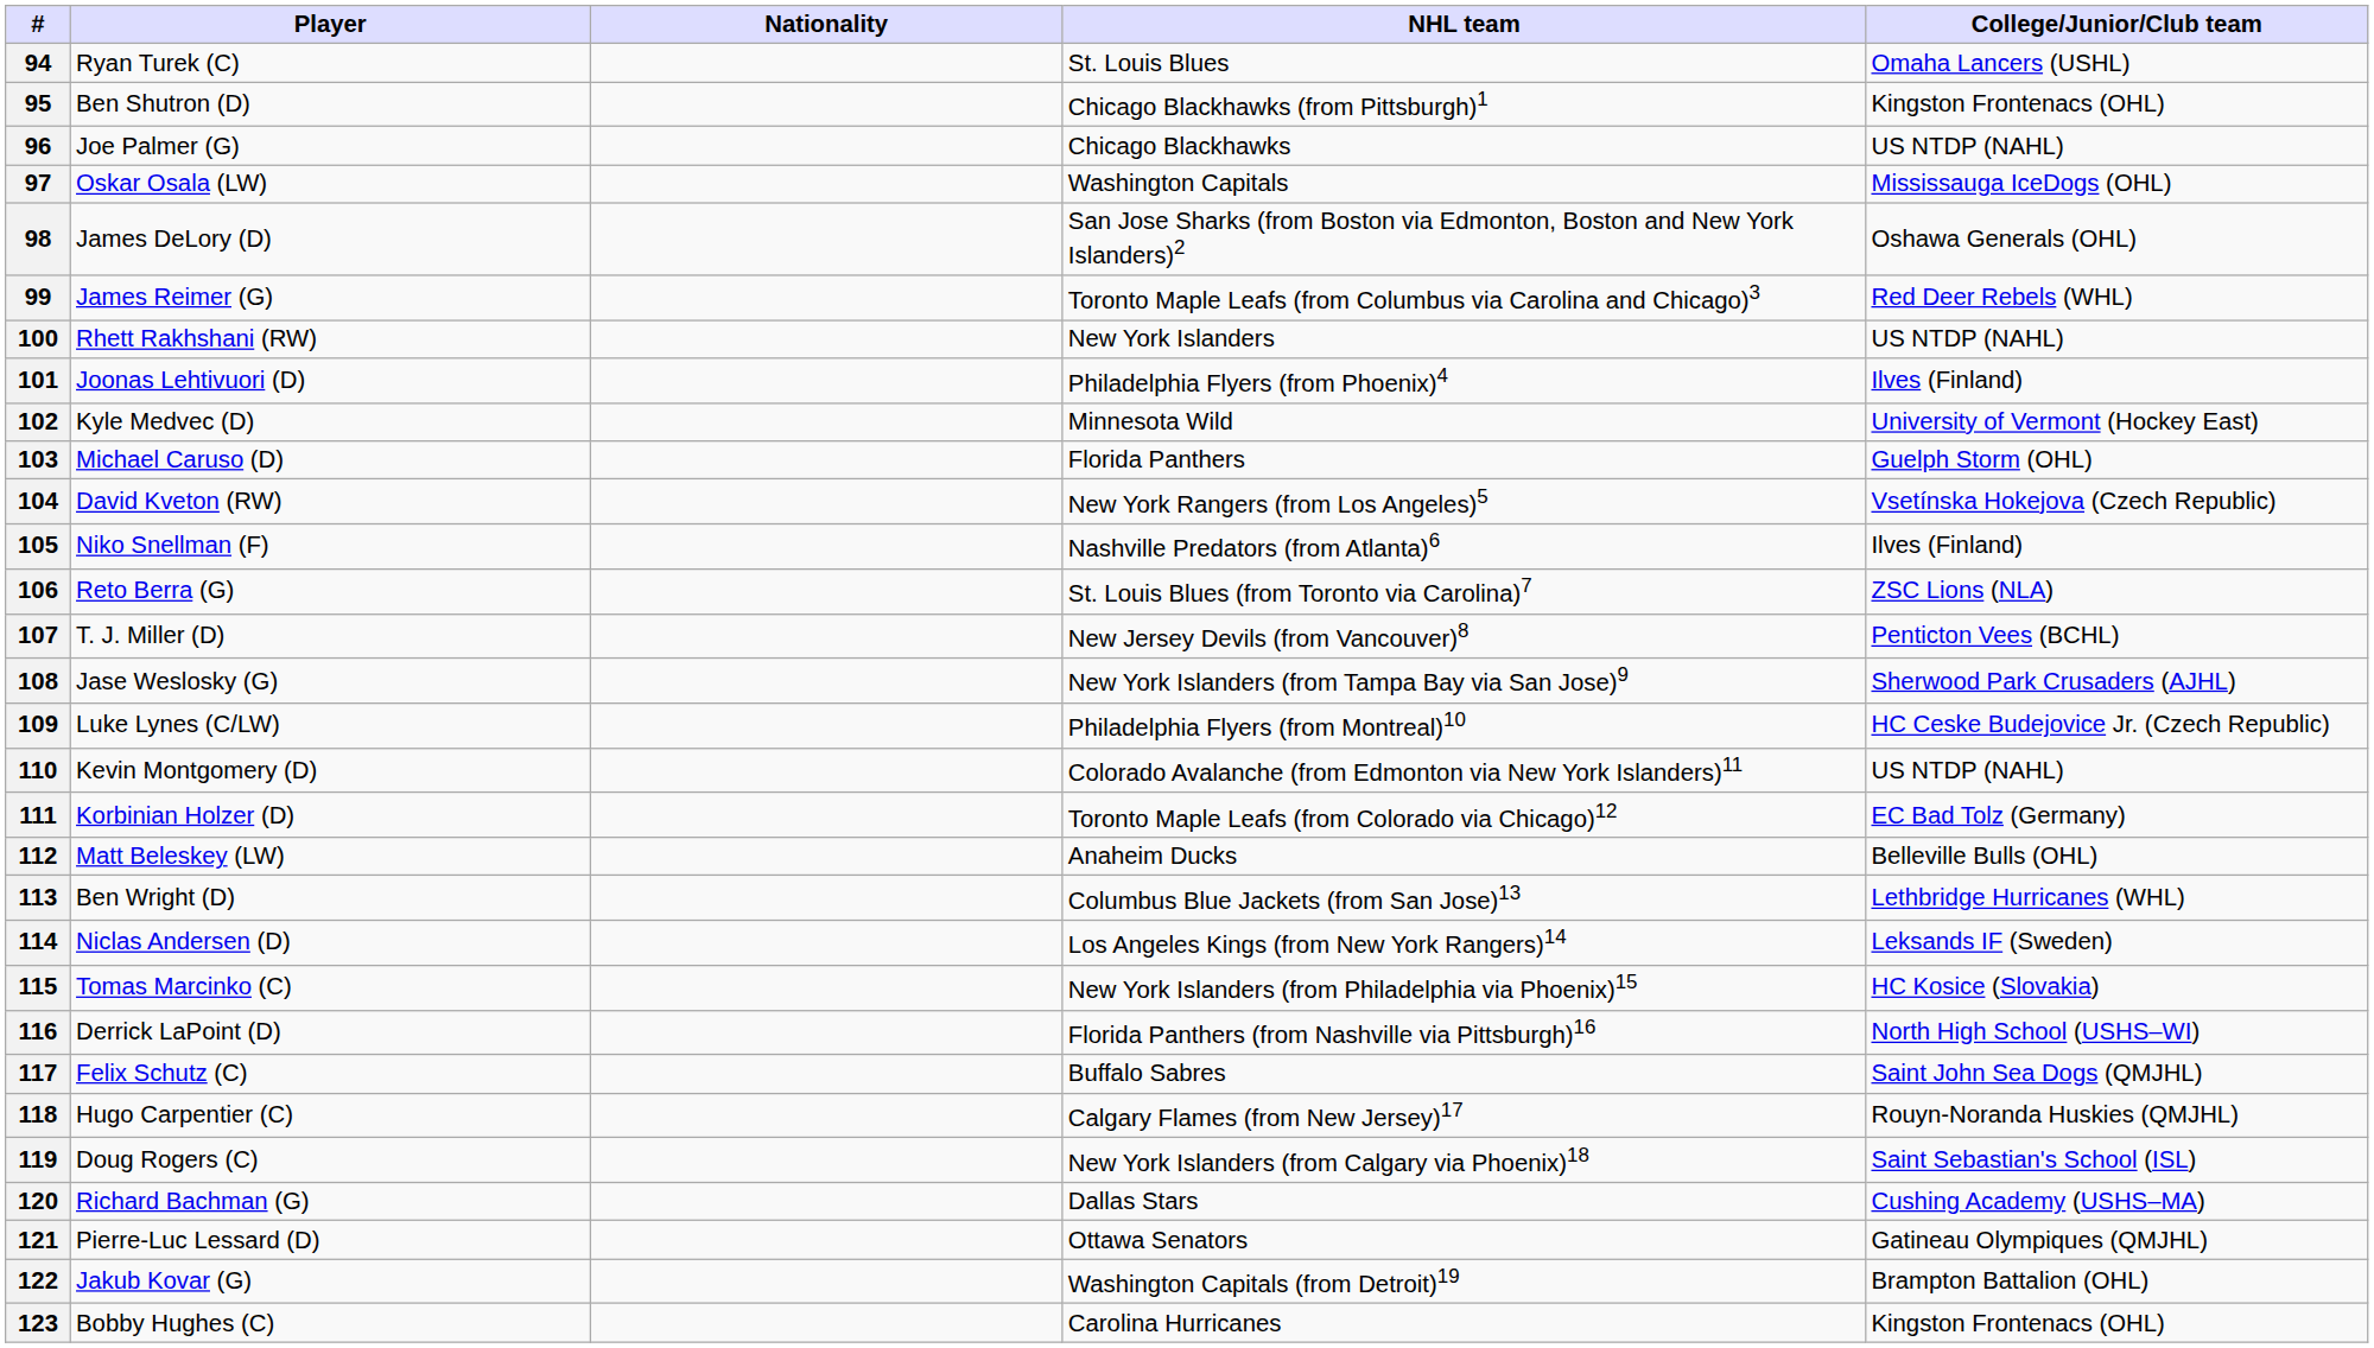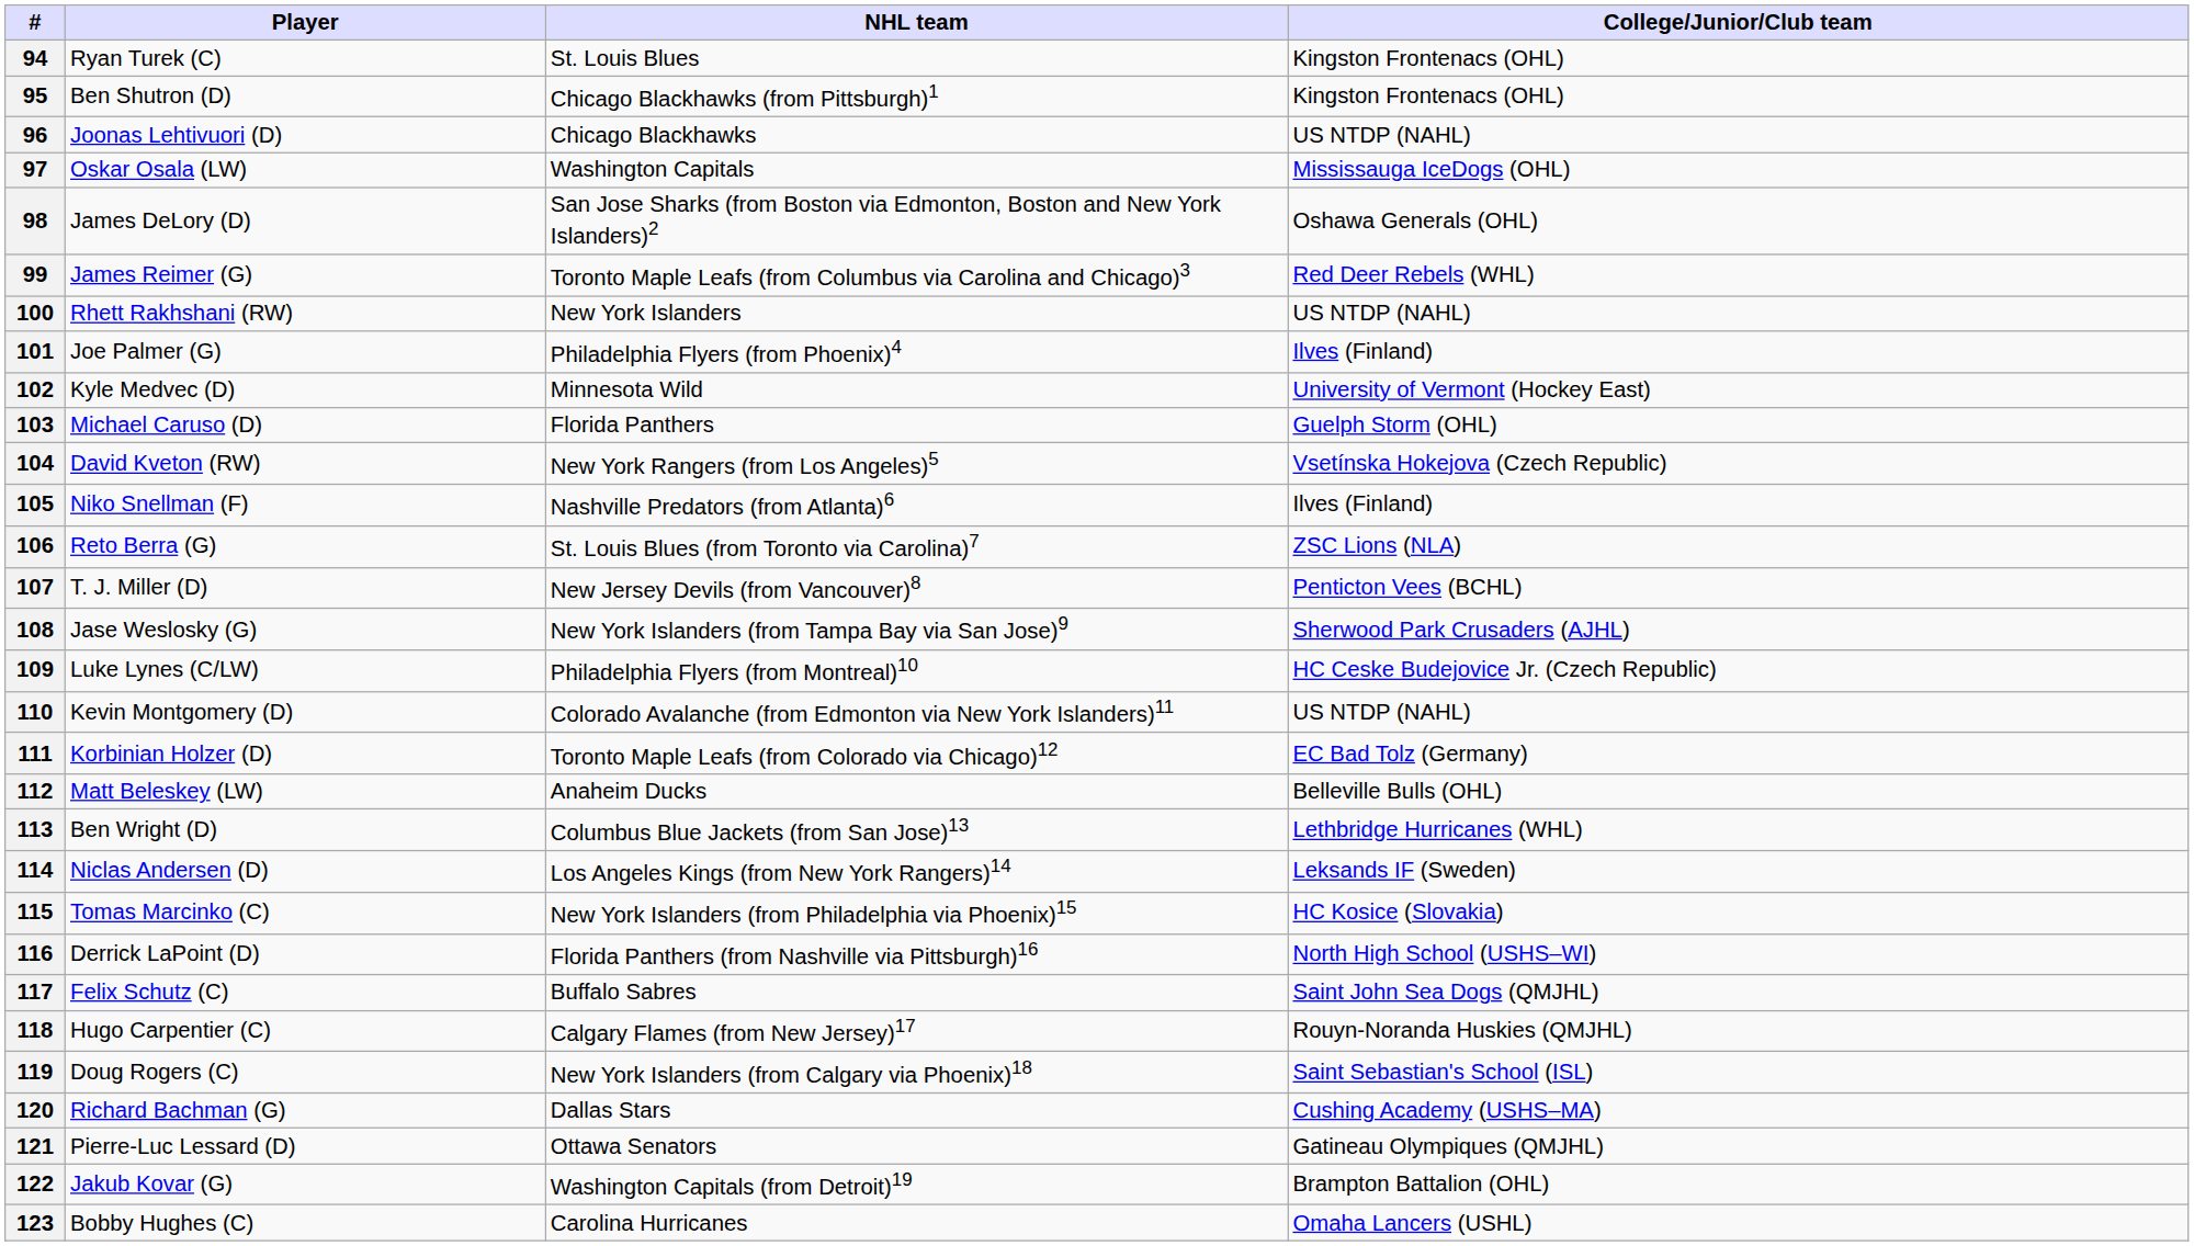- column: Nationality
94 | College/Junior/Club team: Omaha Lancers (USHL) -> Kingston Frontenacs (OHL)
96 | Player: Joe Palmer (G) -> Joonas Lehtivuori (D)
101 | Player: Joonas Lehtivuori (D) -> Joe Palmer (G)
123 | College/Junior/Club team: Kingston Frontenacs (OHL) -> Omaha Lancers (USHL)
